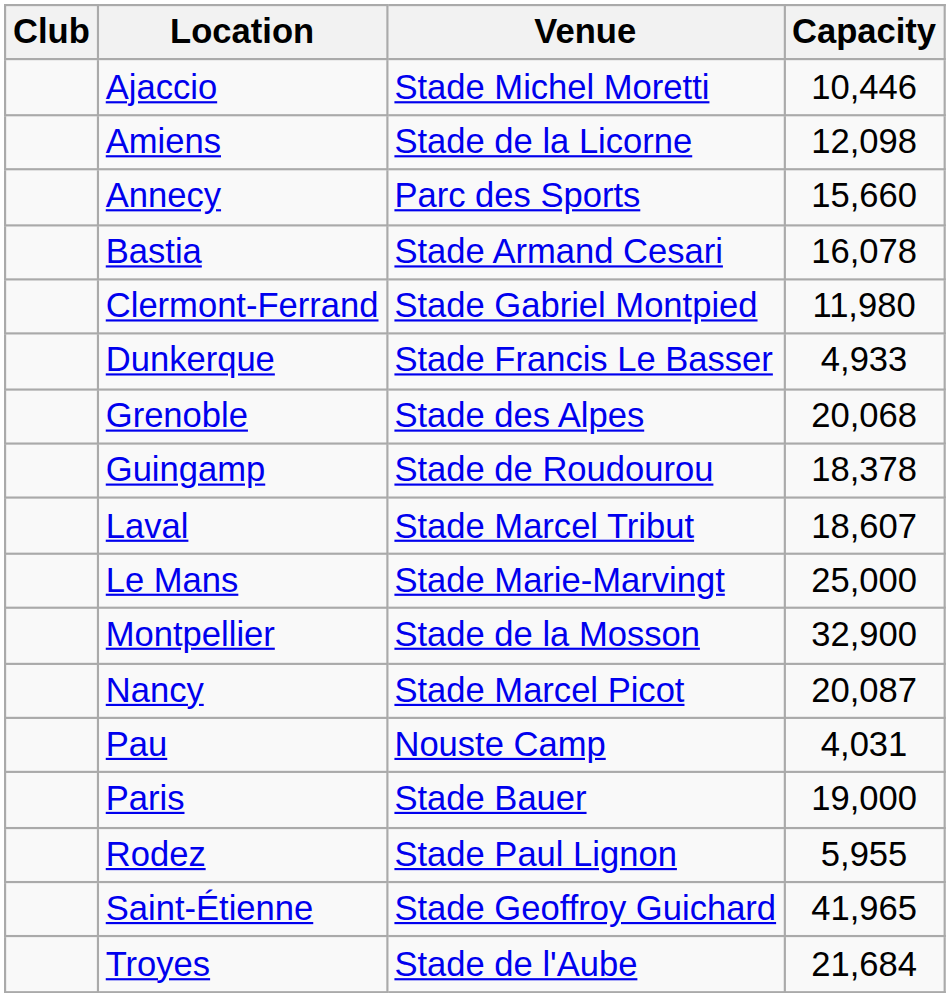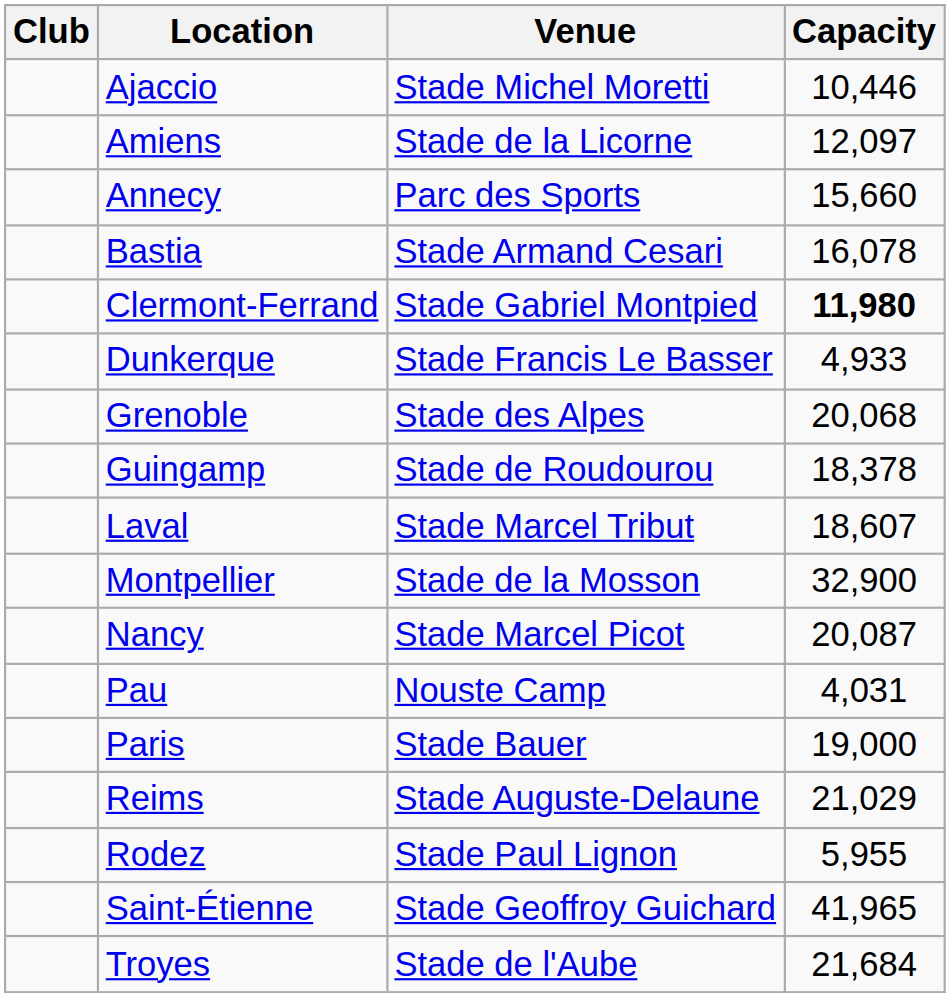Amiens | Capacity: 12,098 -> 12,097
Clermont-Ferrand | Capacity: normal -> bold
- row: Le Mans | Stade Marie-Marvingt | 25,000
+ row: Reims | Stade Auguste-Delaune | 21,029
